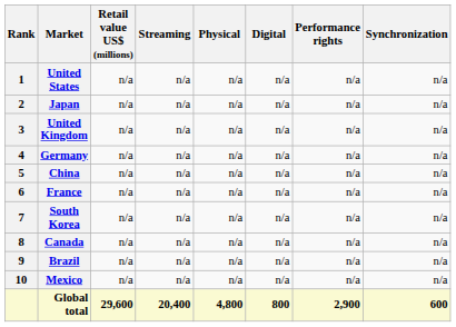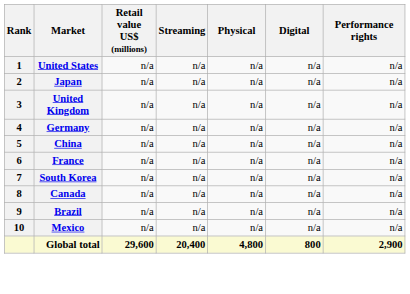- column: Synchronization | n/a | n/a | n/a | n/a | n/a | n/a | n/a | n/a | n/a | n/a | 600
